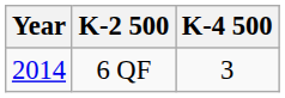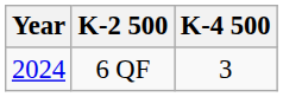6 QF | Year: 2014 -> 2024
